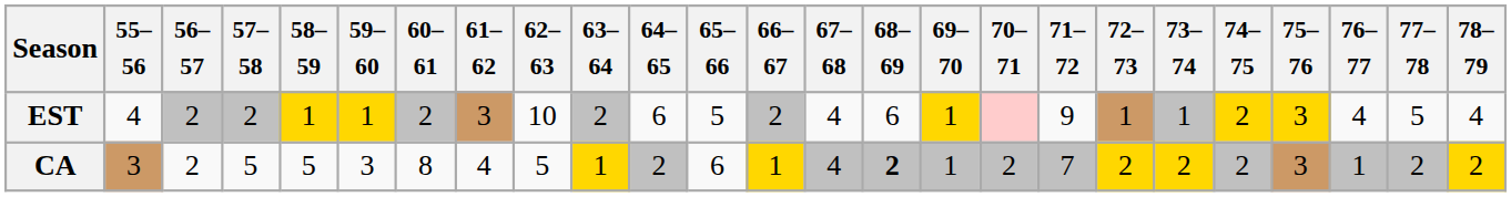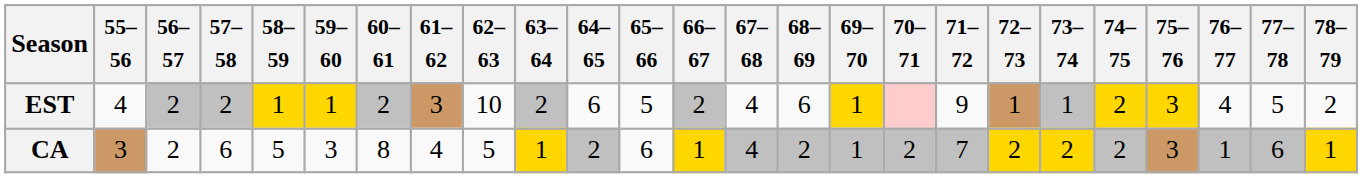EST | 78–79: 4 -> 2
CA | 57–58: 5 -> 6
CA | 68–69: bold -> normal
CA | 77–78: 2 -> 6
CA | 78–79: 2 -> 1
